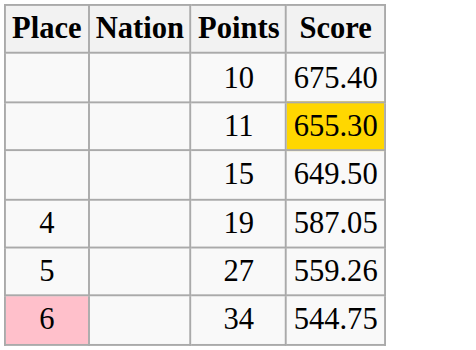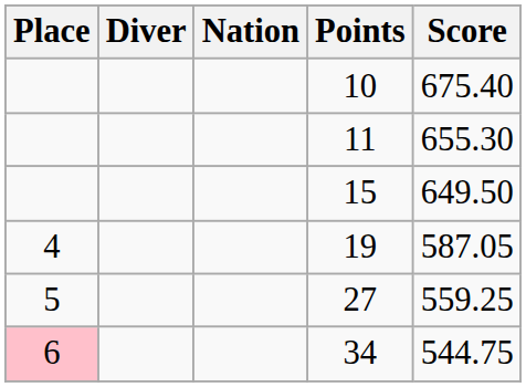+ column: Diver
11 | Score: gold background -> no background
27 | Score: 559.26 -> 559.25
